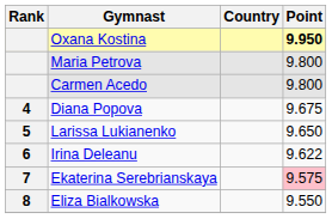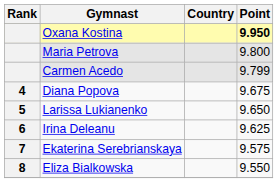Carmen Acedo | Point: 9.800 -> 9.799
Irina Deleanu | Point: 9.622 -> 9.625
Ekaterina Serebrianskaya | Point: pink background -> no background
